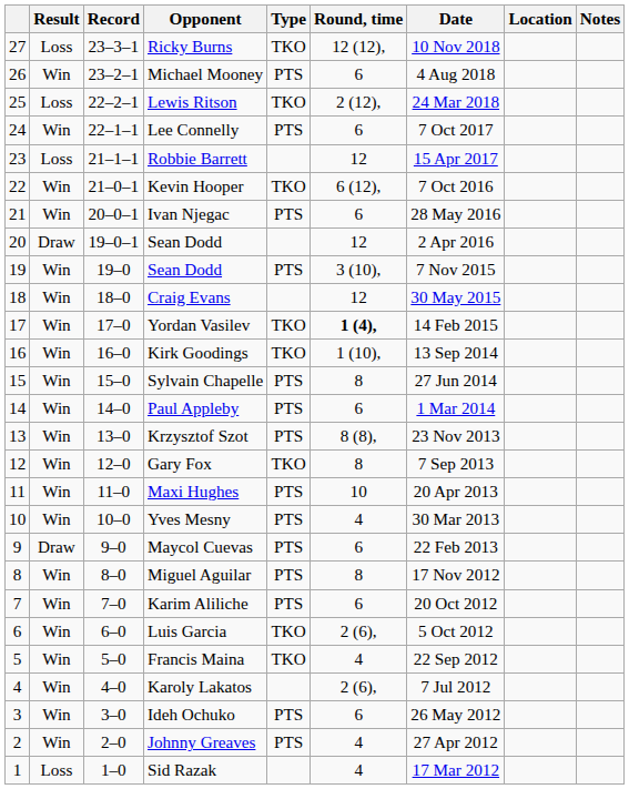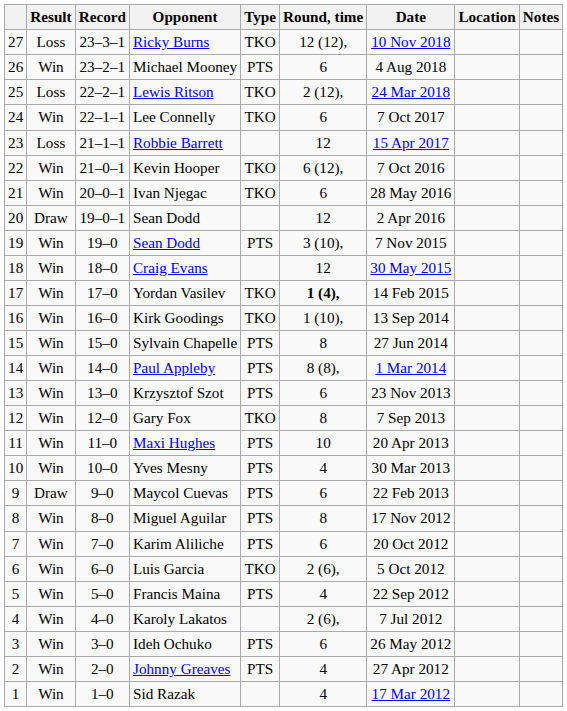Lee Connelly | Type: PTS -> TKO
Ivan Njegac | Type: PTS -> TKO
Paul Appleby | Round, time: 6 -> 8 (8),
Krzysztof Szot | Round, time: 8 (8), -> 6
Francis Maina | Type: TKO -> PTS
Sid Razak | Result: Loss -> Win
